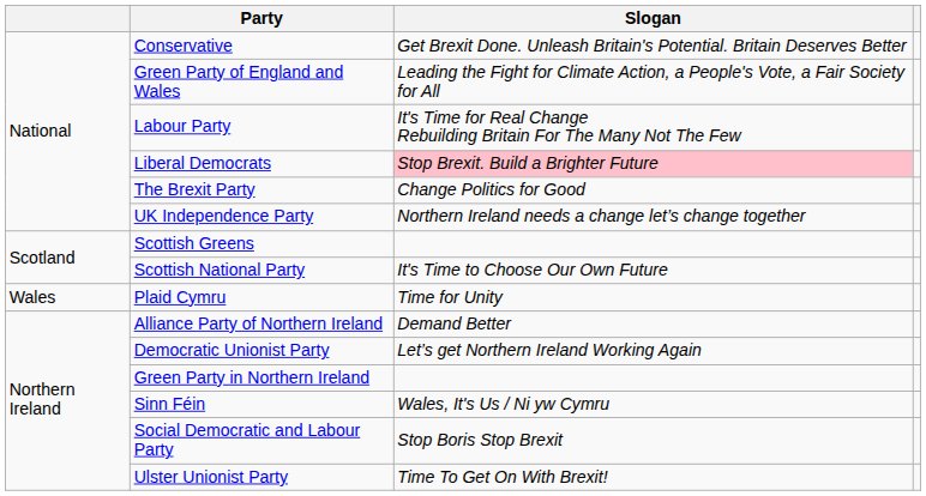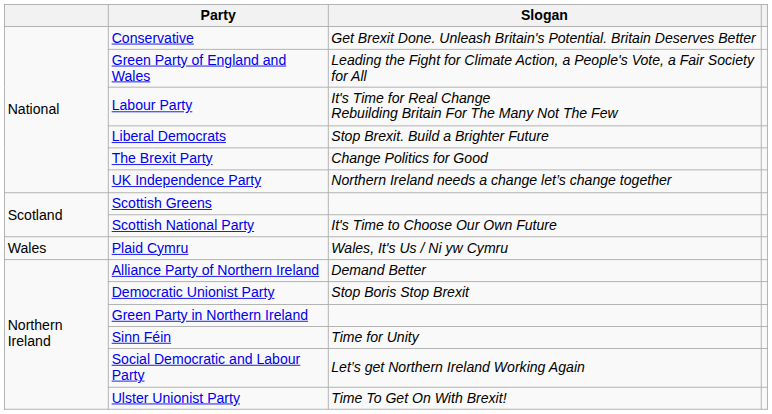Liberal Democrats | Slogan: pink background -> no background
Plaid Cymru | Slogan: Time for Unity -> Wales, It's Us / Ni yw Cymru
Democratic Unionist Party | Slogan: Let’s get Northern Ireland Working Again -> Stop Boris Stop Brexit
Sinn Féin | Slogan: Wales, It's Us / Ni yw Cymru -> Time for Unity
Social Democratic and Labour Party | Slogan: Stop Boris Stop Brexit -> Let’s get Northern Ireland Working Again
